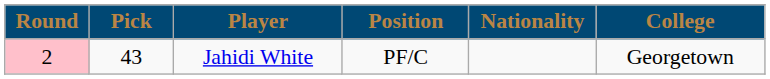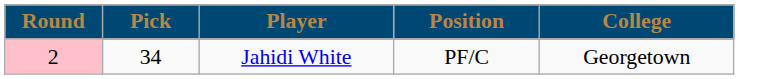- column: Nationality
Jahidi White | Pick: 43 -> 34
